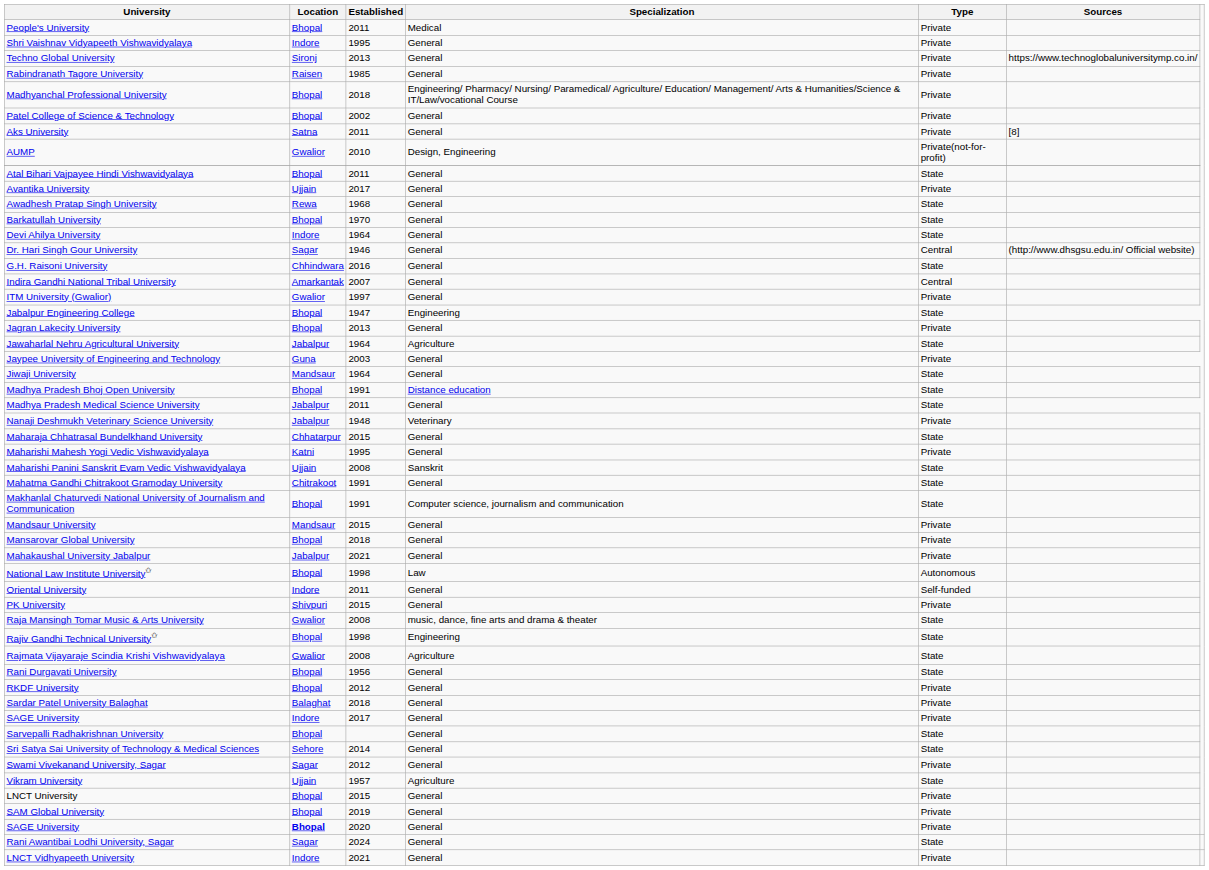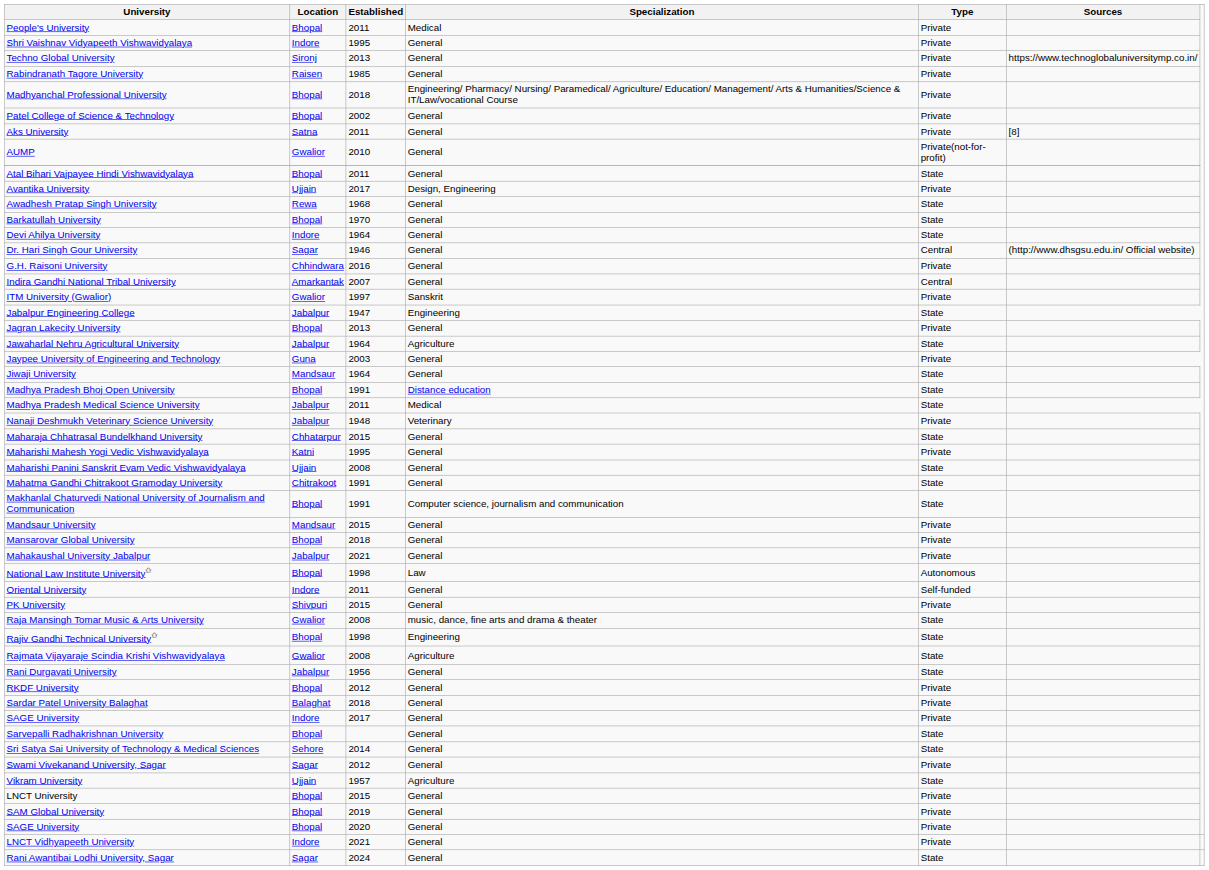AUMP | Specialization: Design, Engineering -> General
Avantika University | Specialization: General -> Design, Engineering
G.H. Raisoni University | Type: State -> Private
ITM University (Gwalior) | Specialization: General -> Sanskrit
Jabalpur Engineering College | Location: Bhopal -> Jabalpur
Madhya Pradesh Medical Science University | Specialization: General -> Medical
Maharishi Panini Sanskrit Evam Vedic Vishwavidyalaya | Specialization: Sanskrit -> General
Rani Durgavati University | Location: Bhopal -> Jabalpur
SAGE University / 2020 | Location: bold -> normal
rows swapped: LNCT Vidhyapeeth University <-> Rani Awantibai Lodhi University, Sagar
